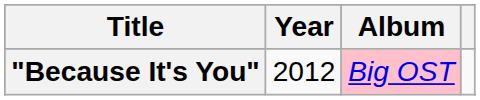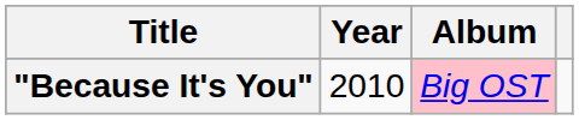"Because It's You" | Year: 2012 -> 2010
